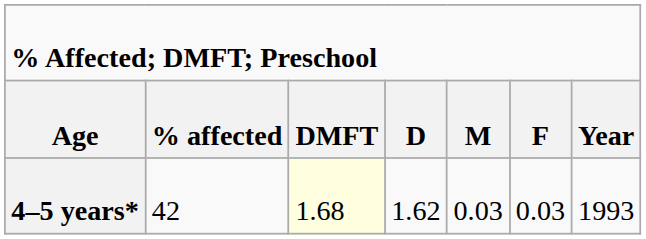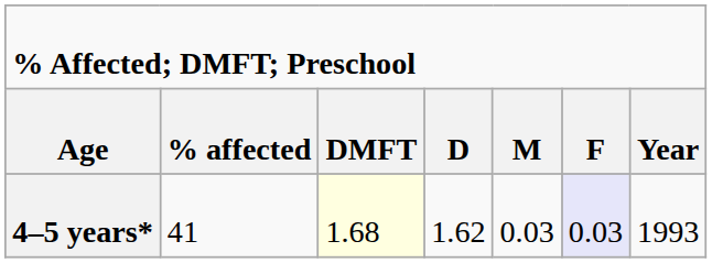4–5 years* | column 2: 42 -> 41
4–5 years* | column 6: no background -> lavender background
